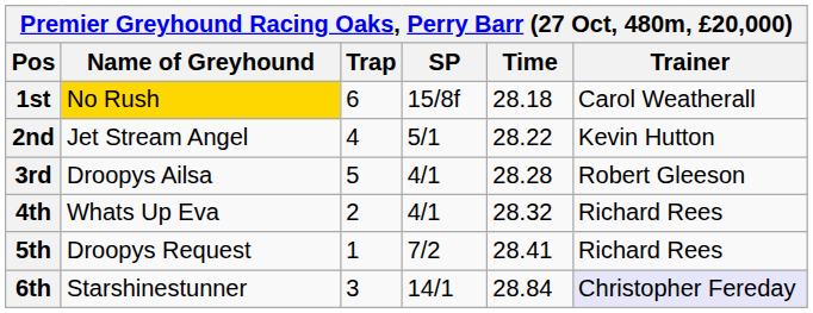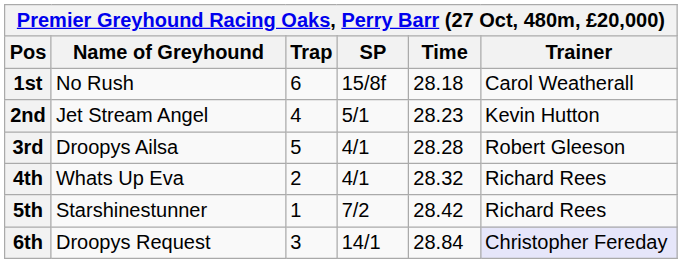1st | Name of Greyhound: gold background -> no background
2nd | Time: 28.22 -> 28.23
5th | Name of Greyhound: Droopys Request -> Starshinestunner
5th | Time: 28.41 -> 28.42
6th | Name of Greyhound: Starshinestunner -> Droopys Request
